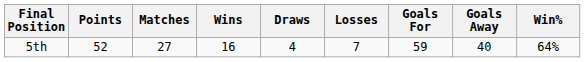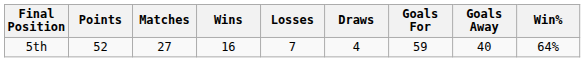columns swapped: Draws <-> Losses
